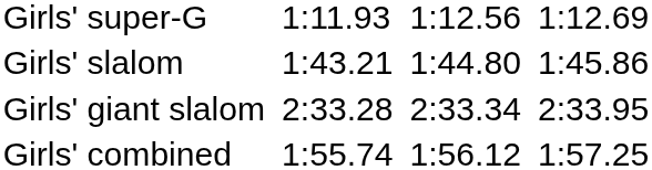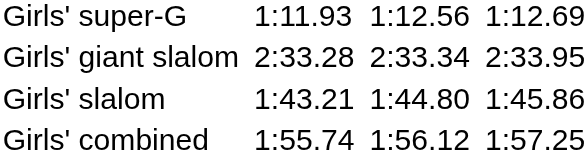rows swapped: Girls' giant slalom <-> Girls' slalom
